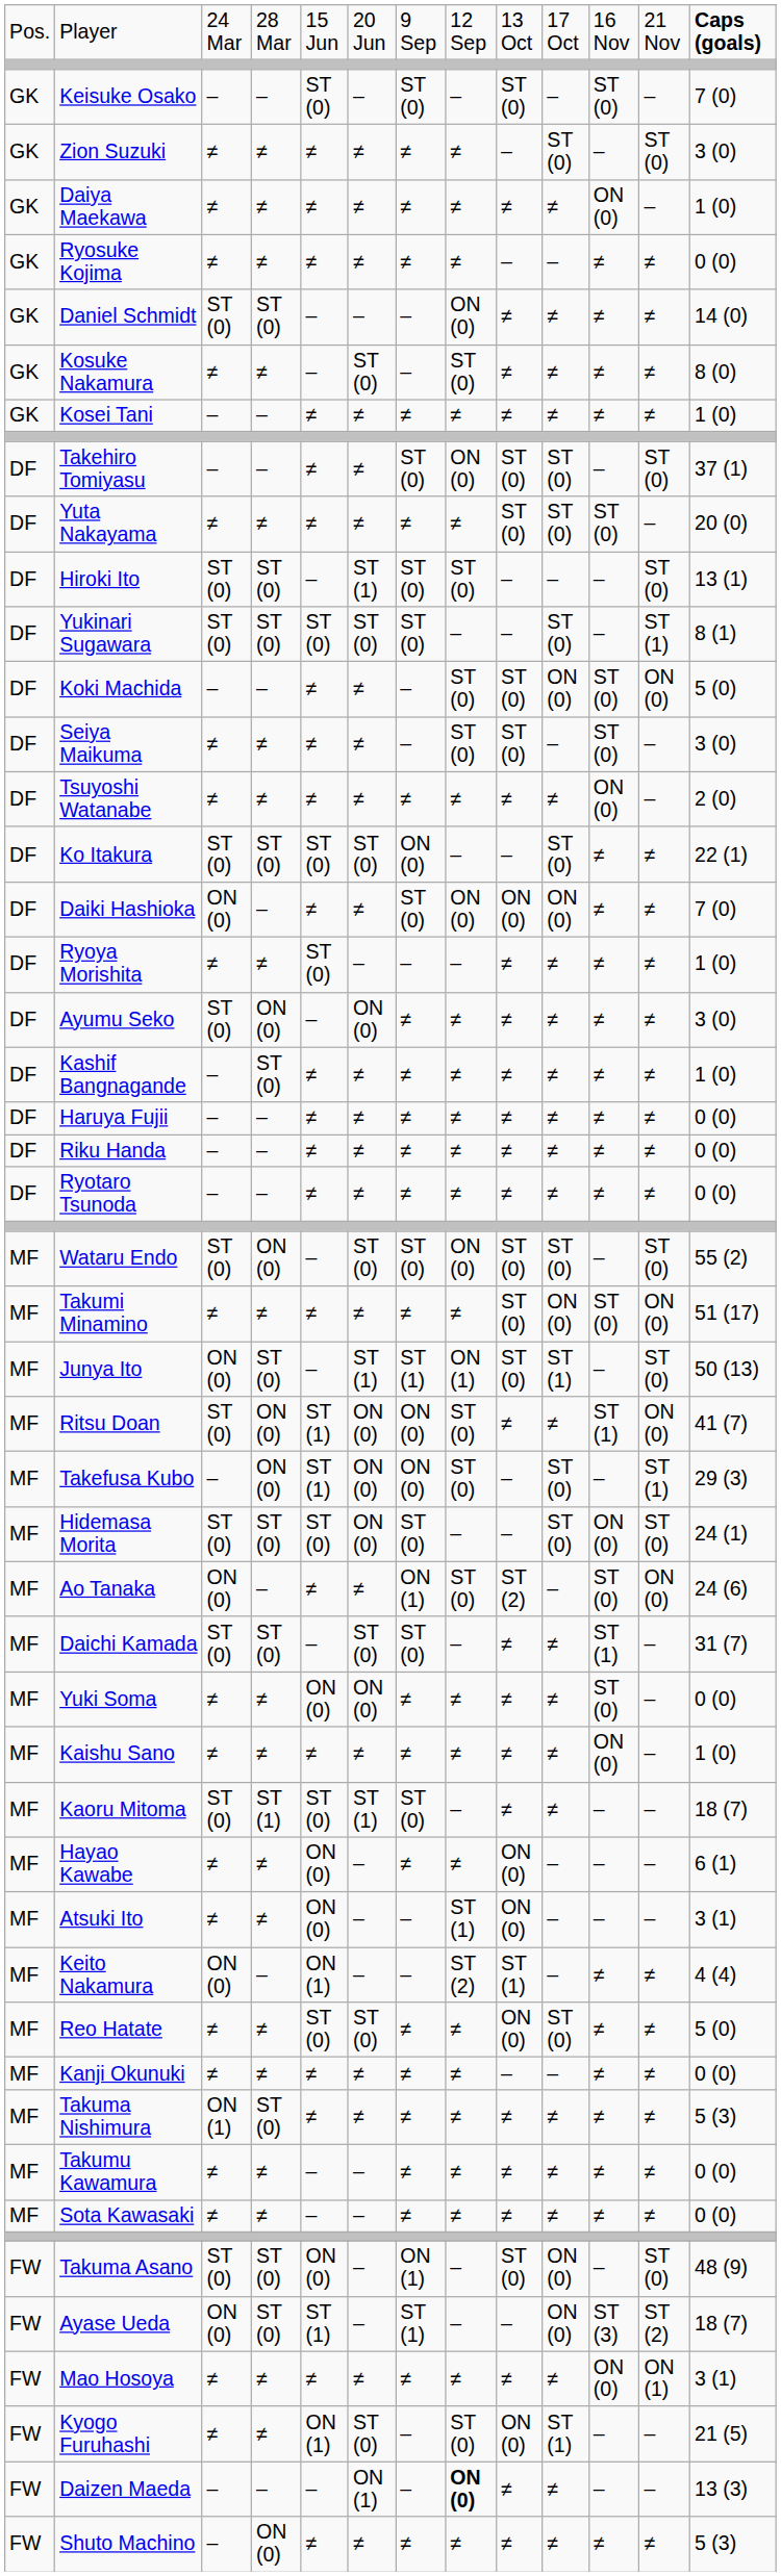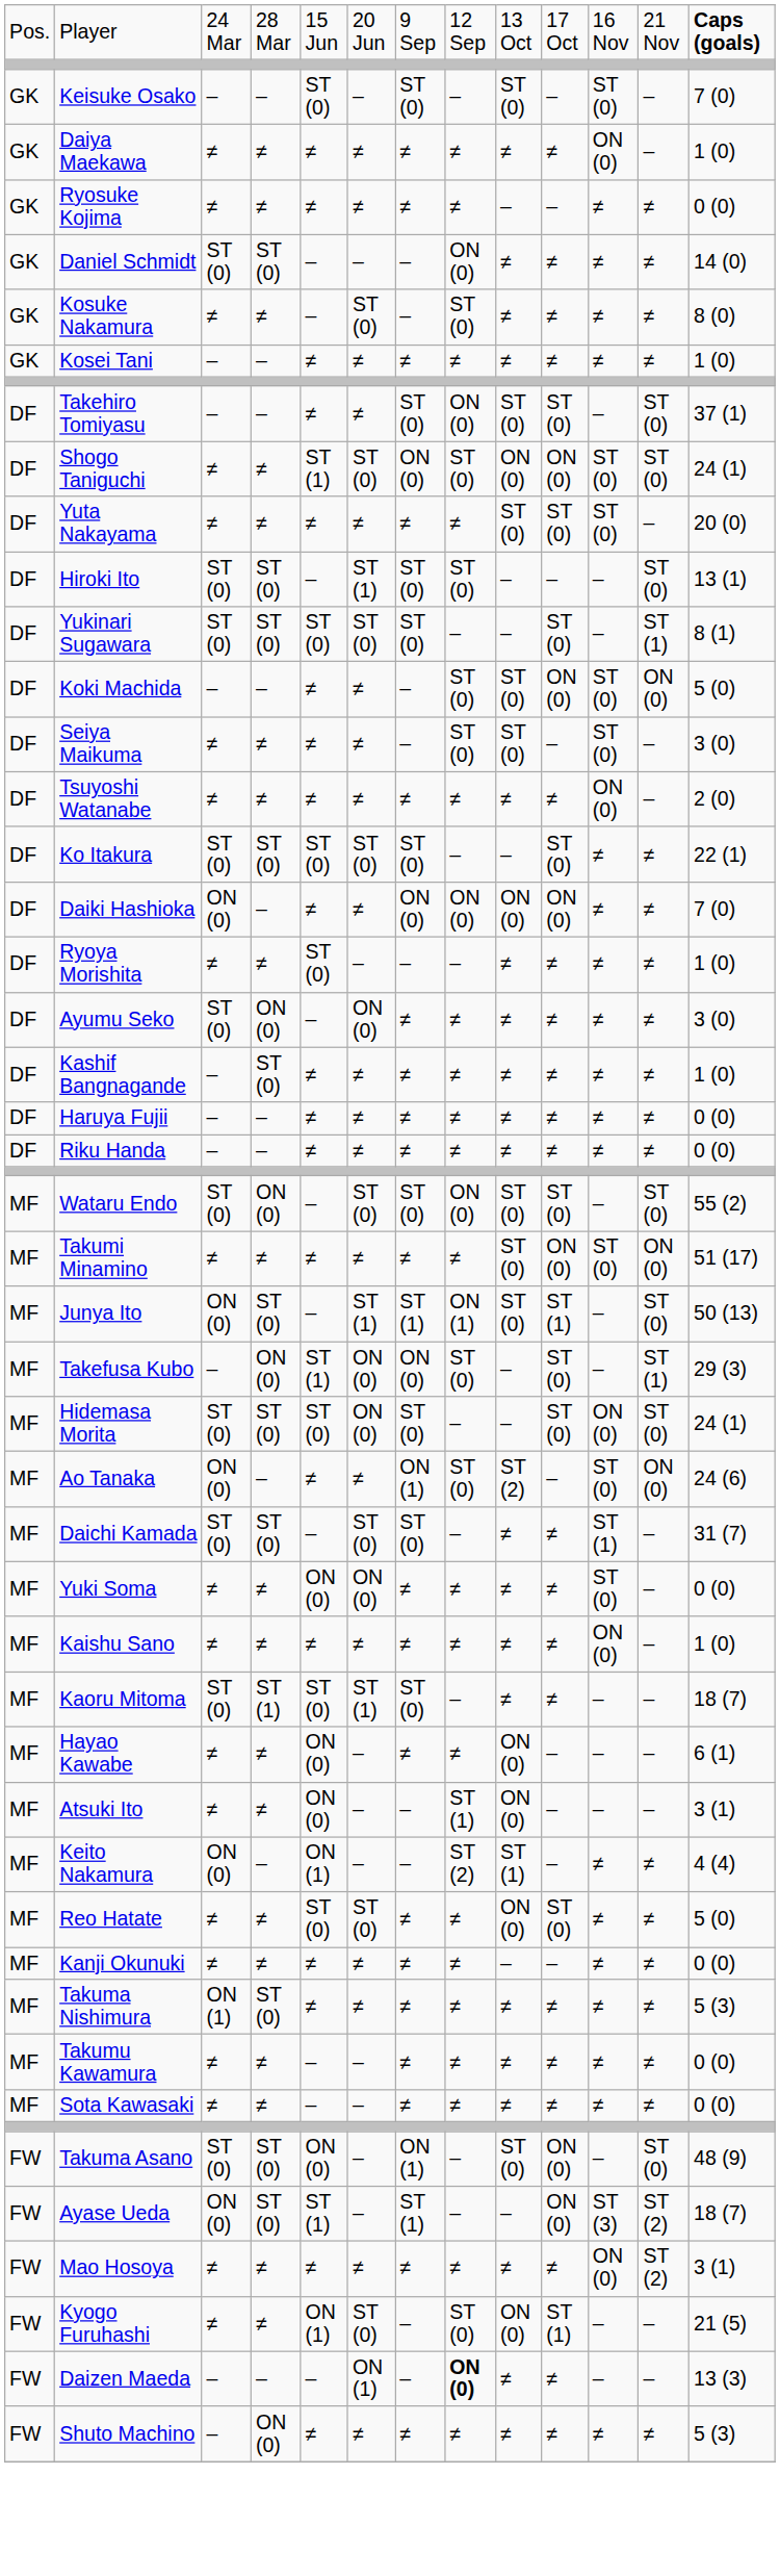- row: GK | Zion Suzuki | ≠ | ≠ | ≠ | ≠ | ≠ | ≠ | – | ST (0) | – | ST (0) | 3 (0)
+ row: DF | Shogo Taniguchi | ≠ | ≠ | ST (1) | ST (0) | ON (0) | ST (0) | ON (0) | ON (0) | ST (0) | ST (0) | 24 (1)
Ko Itakura | column 7: ON (0) -> ST (0)
Daiki Hashioka | column 7: ST (0) -> ON (0)
- row: DF | Ryotaro Tsunoda | – | – | ≠ | ≠ | ≠ | ≠ | ≠ | ≠ | ≠ | ≠ | 0 (0)
- row: MF | Ritsu Doan | ST (0) | ON (0) | ST (1) | ON (0) | ON (0) | ST (0) | ≠ | ≠ | ST (1) | ON (0) | 41 (7)
Mao Hosoya | column 12: ON (1) -> ST (2)
